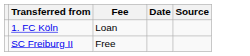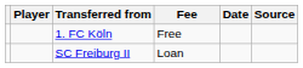+ column: Player
1. FC Köln | Fee: Loan -> Free
SC Freiburg II | Fee: Free -> Loan
